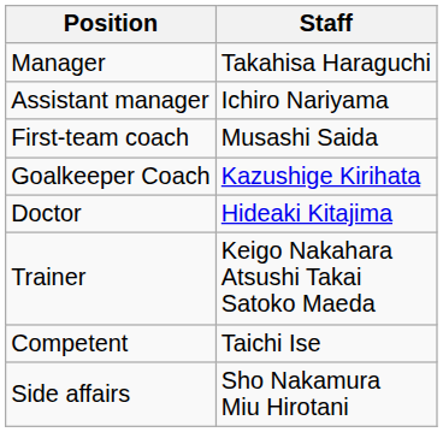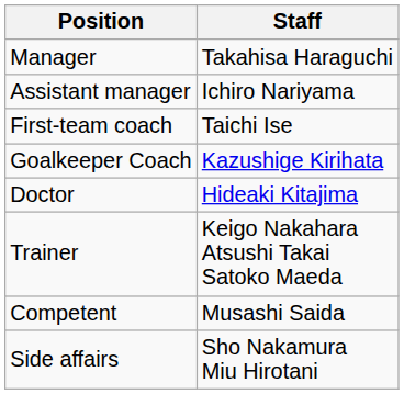First-team coach | Staff: Musashi Saida -> Taichi Ise
Competent | Staff: Taichi Ise -> Musashi Saida
